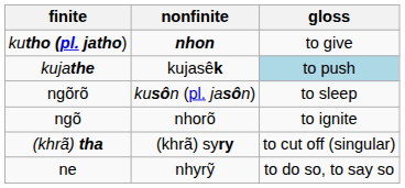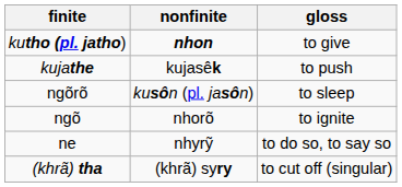kujathe | gloss: lightblue background -> no background
rows swapped: (khrã) tha <-> ne
